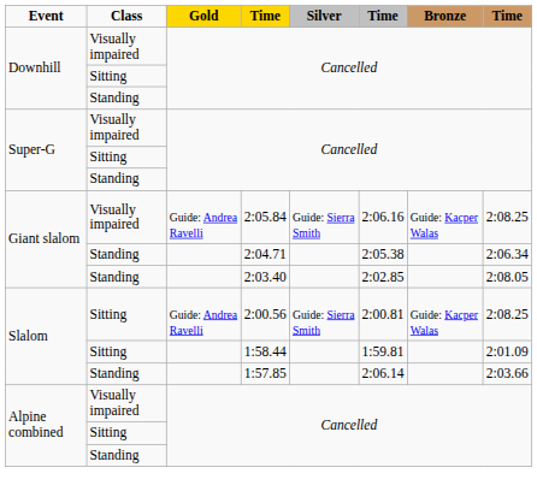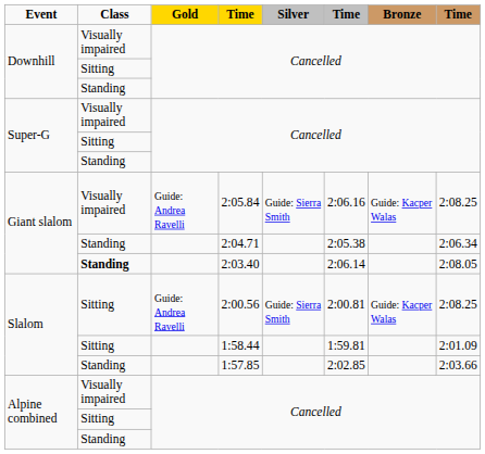2:03.40 | Class: normal -> bold
2:03.40 | column 6: 2:02.85 -> 2:06.14
1:57.85 | column 6: 2:06.14 -> 2:02.85
